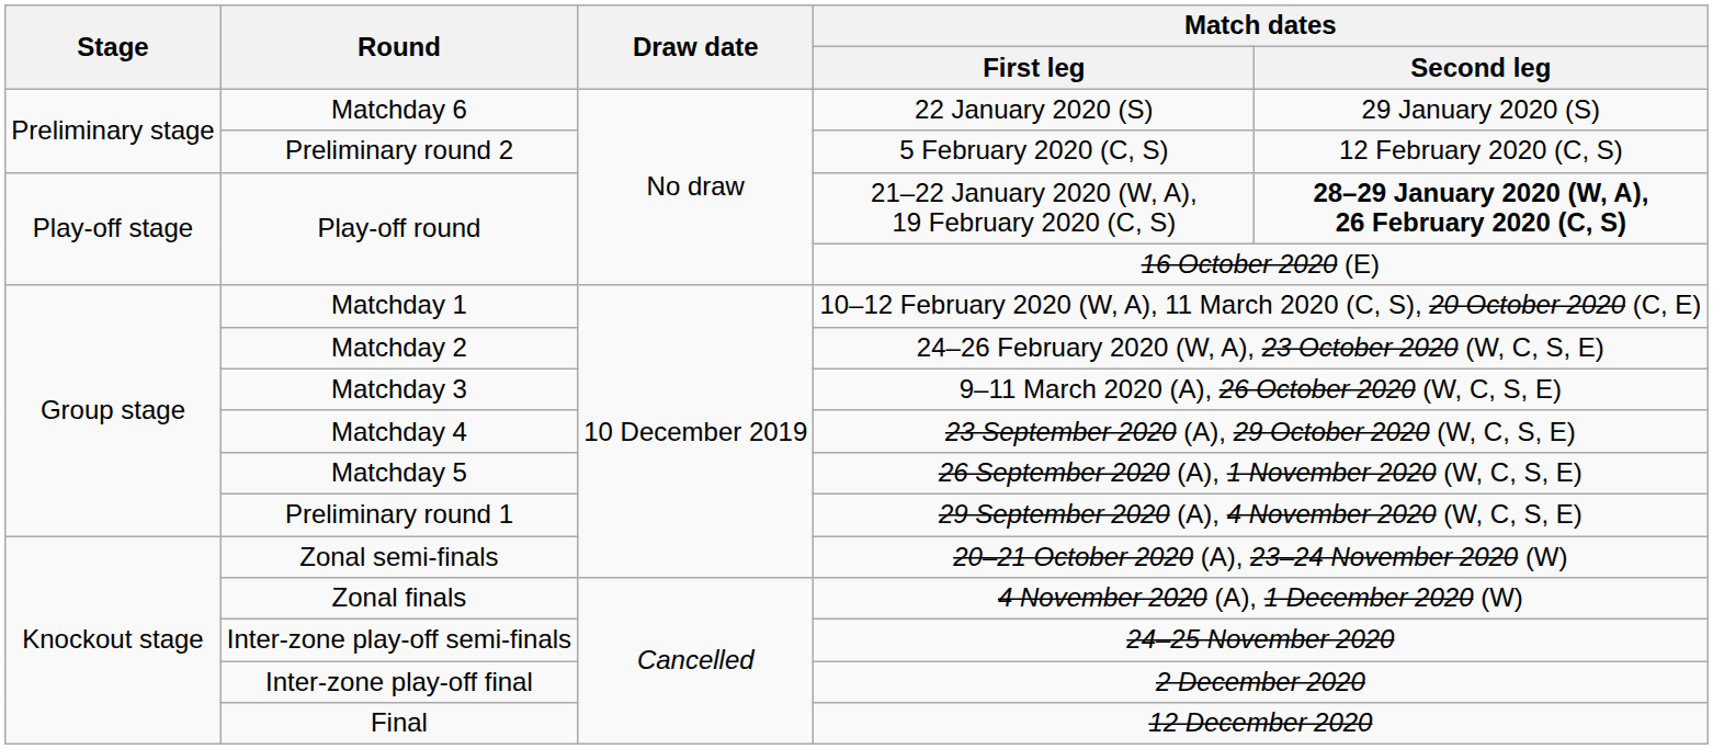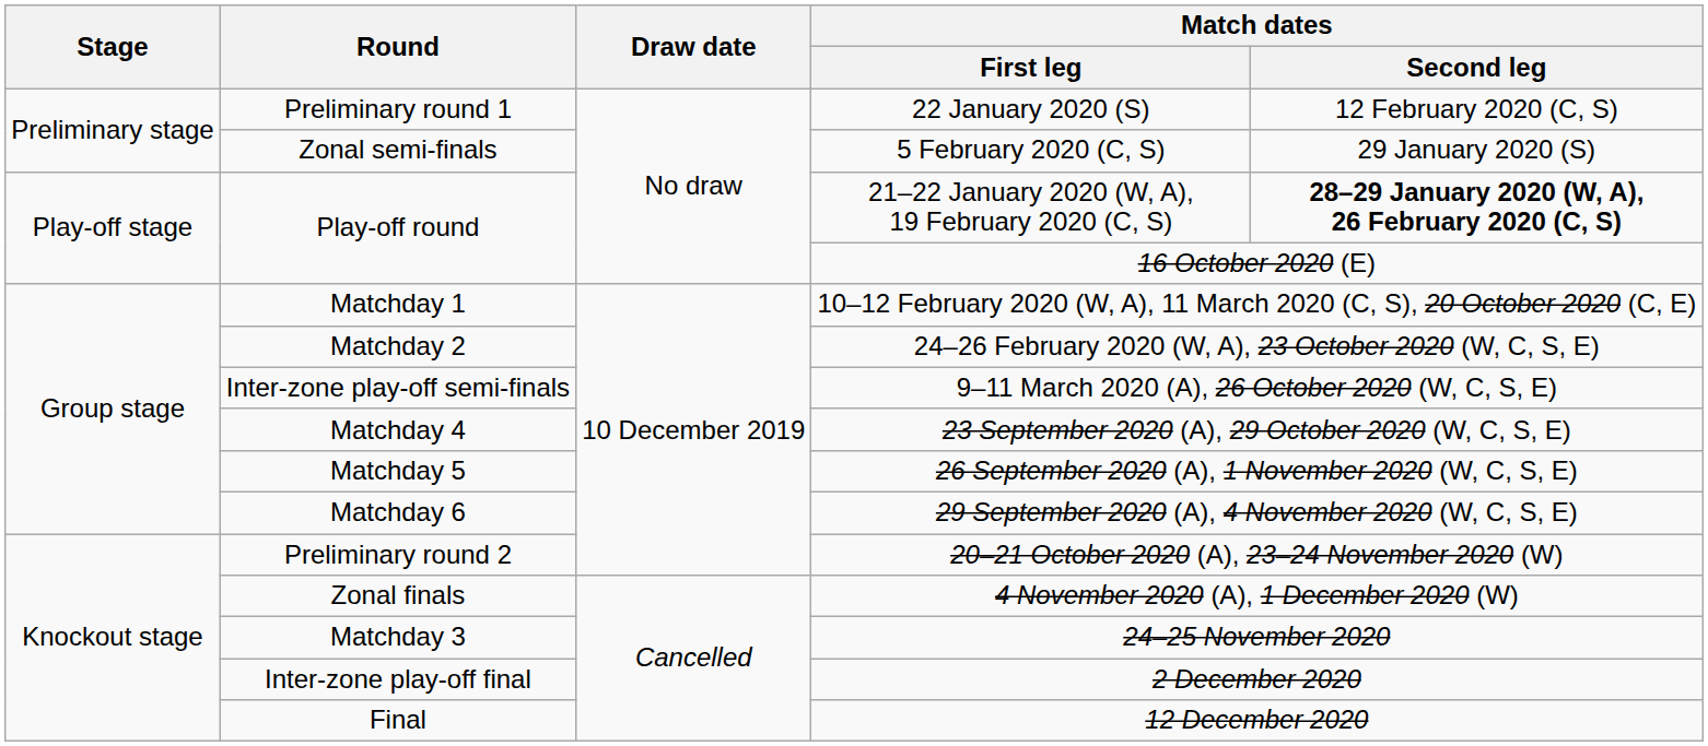22 January 2020 (S) | Round: Matchday 6 -> Preliminary round 1
22 January 2020 (S) | Match dates / Second leg: 29 January 2020 (S) -> 12 February 2020 (C, S)
5 February 2020 (C, S) | Round: Preliminary round 2 -> Zonal semi-finals
5 February 2020 (C, S) | Match dates / Second leg: 12 February 2020 (C, S) -> 29 January 2020 (S)
9–11 March 2020 (A), 26 October 2020 (W, C, S, E) | Round: Matchday 3 -> Inter-zone play-off semi-finals
29 September 2020 (A), 4 November 2020 (W, C, S, E) | Round: Preliminary round 1 -> Matchday 6
20–21 October 2020 (A), 23–24 November 2020 (W) | Round: Zonal semi-finals -> Preliminary round 2
24–25 November 2020 | Round: Inter-zone play-off semi-finals -> Matchday 3
